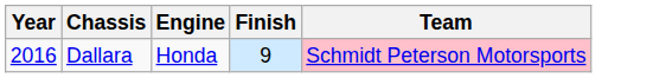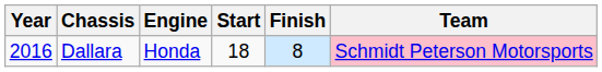+ column: Start | 18
Dallara | Finish: 9 -> 8
